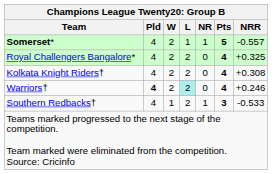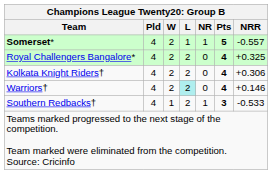Kolkata Knight Riders† | NRR: +0.308 -> +0.306
Warriors† | Pld: bold -> normal
Warriors† | NRR: +0.246 -> +0.146
